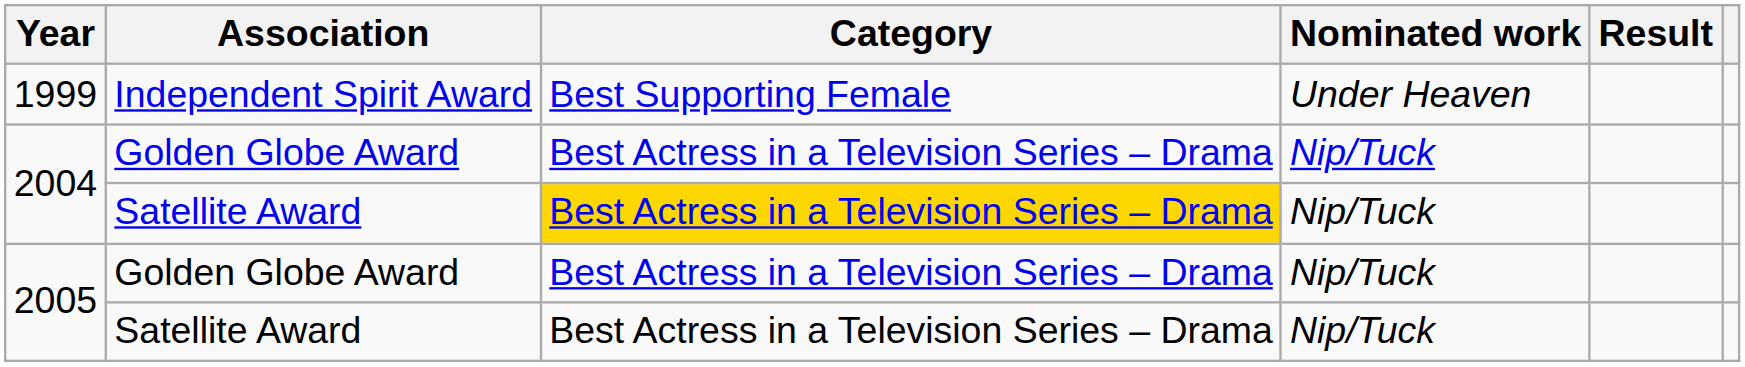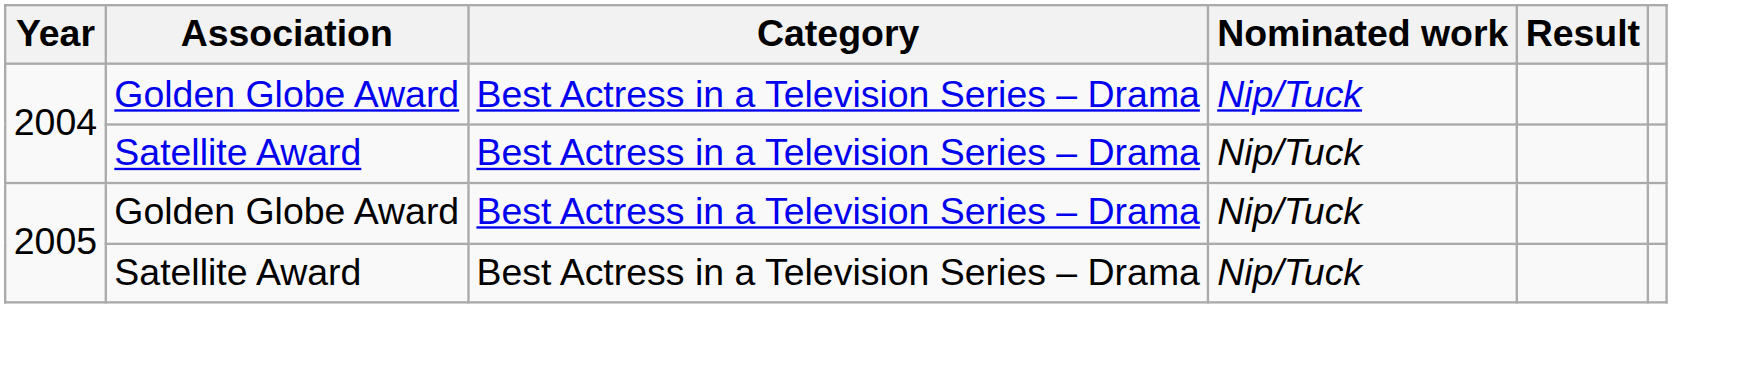- row: 1999 | Independent Spirit Award | Best Supporting Female | Under Heaven
2004 / Satellite Award | Category: gold background -> no background
